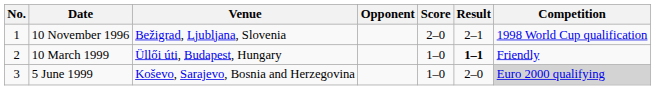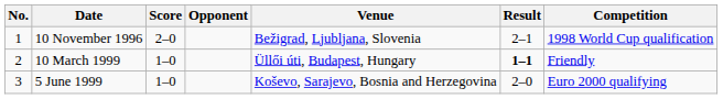columns swapped: Venue <-> Score
5 June 1999 | Competition: lightgrey background -> no background
